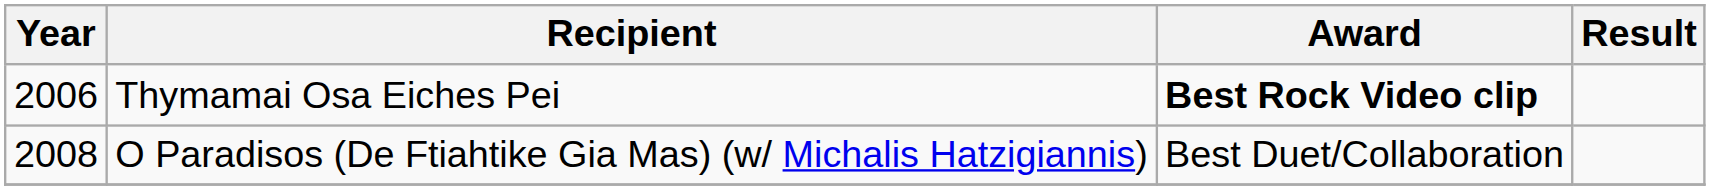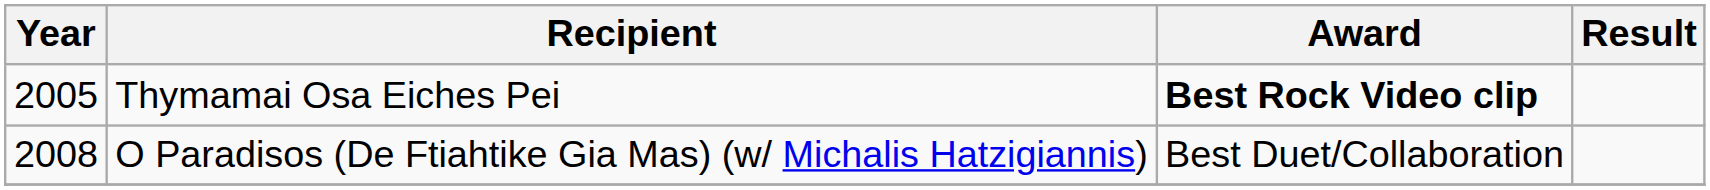Thymamai Osa Eiches Pei | Year: 2006 -> 2005
